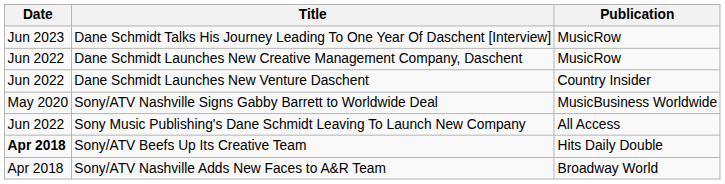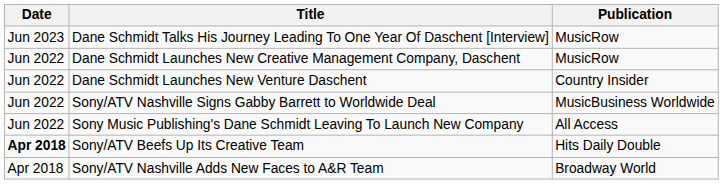Sony/ATV Nashville Signs Gabby Barrett to Worldwide Deal | Date: May 2020 -> Jun 2022
